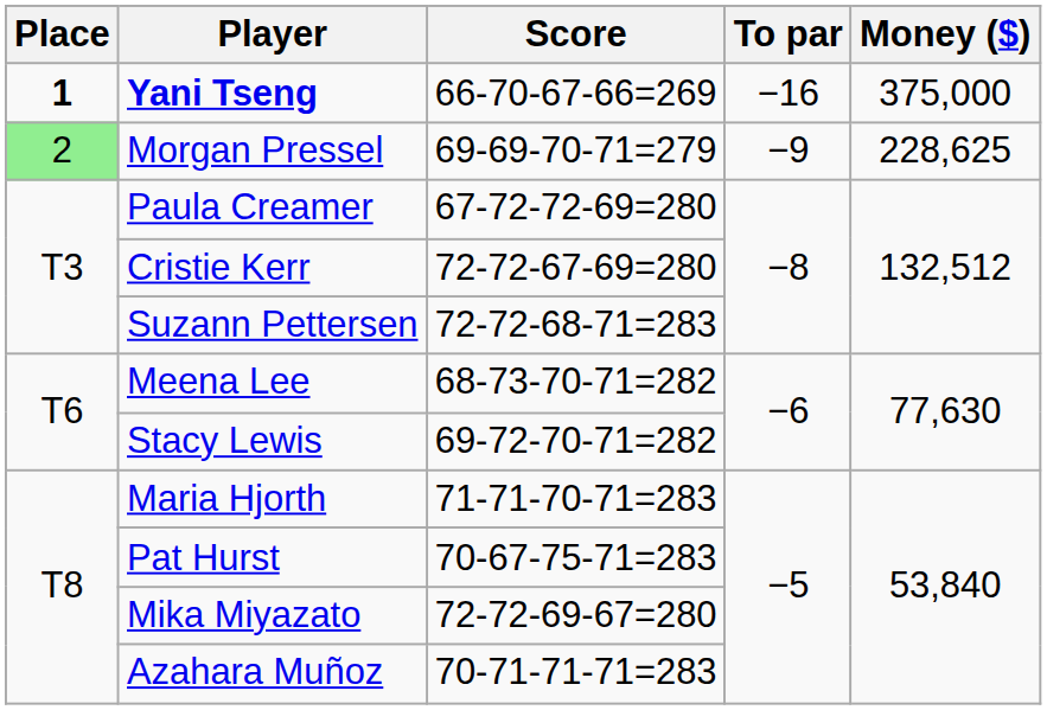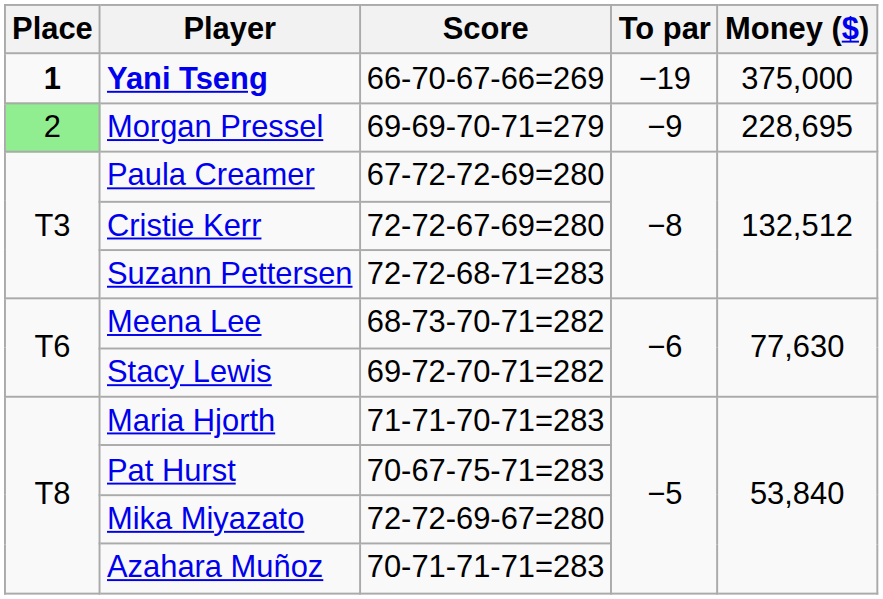Yani Tseng | To par: −16 -> −19
Morgan Pressel | Money ($): 228,625 -> 228,695
